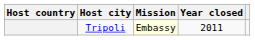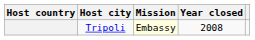Tripoli | Year closed: 2011 -> 2008
